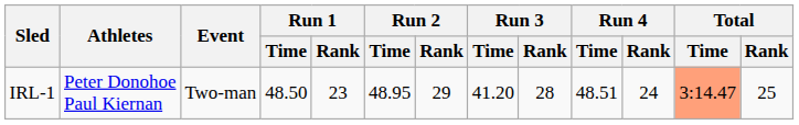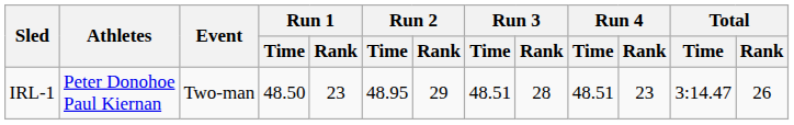IRL-1 | Run 3 / Time: 41.20 -> 48.51
IRL-1 | Run 4 / Rank: 24 -> 23
IRL-1 | Total / Time: lightsalmon background -> no background
IRL-1 | Total / Rank: 25 -> 26
